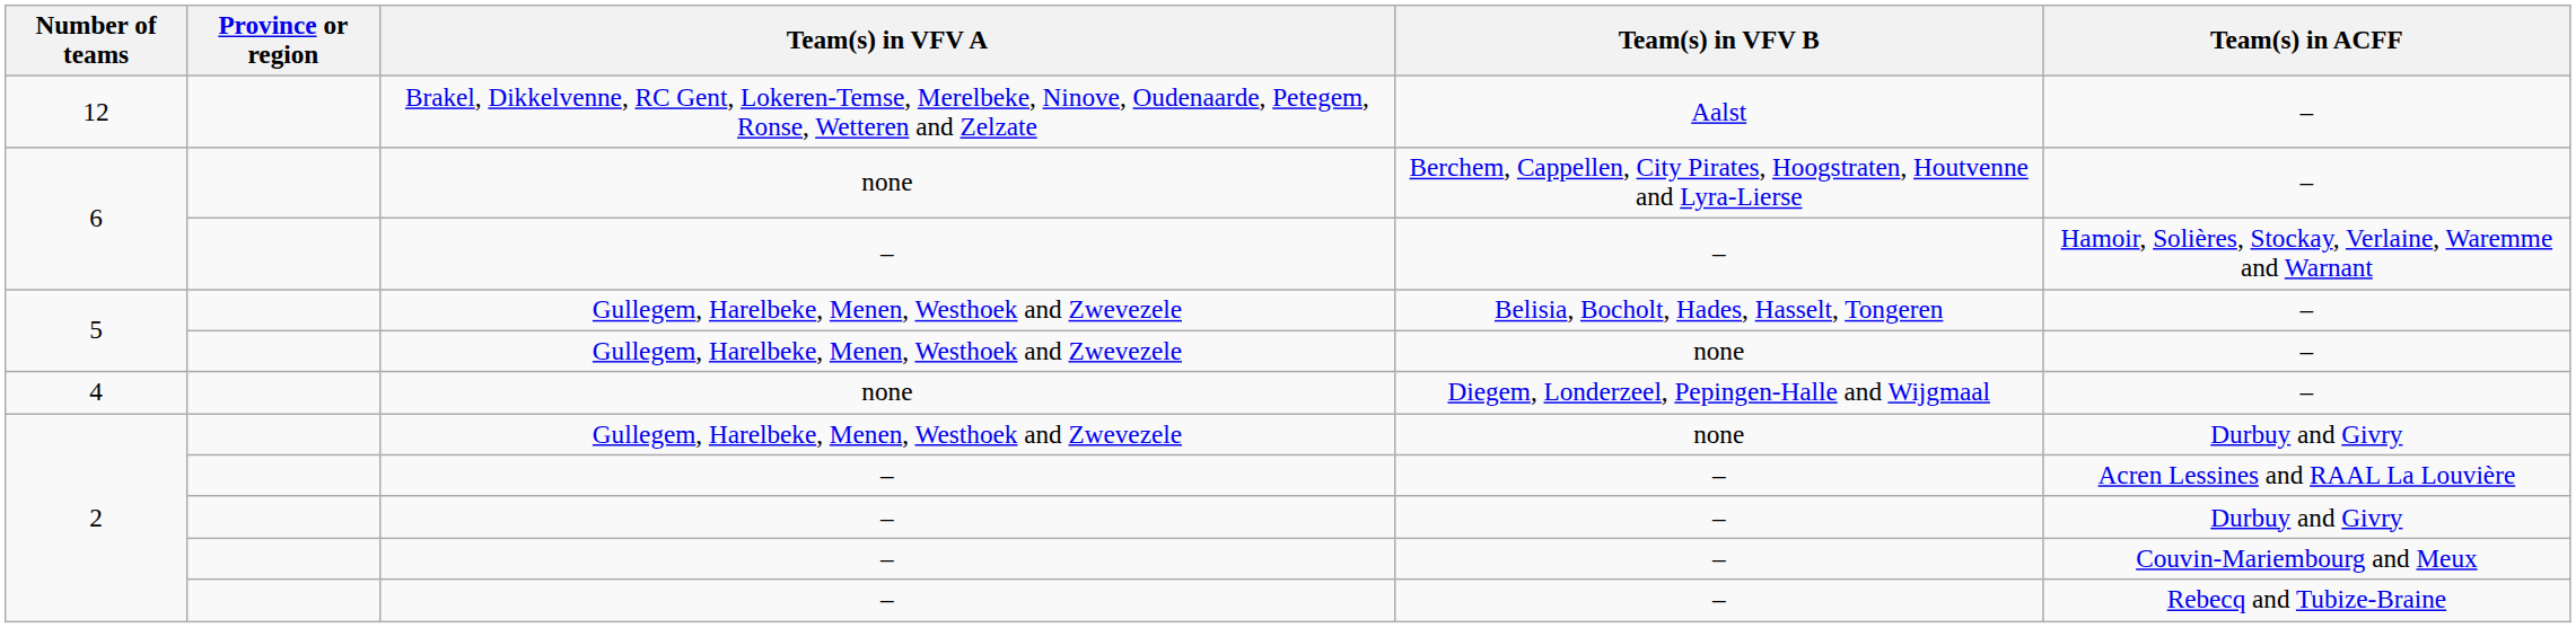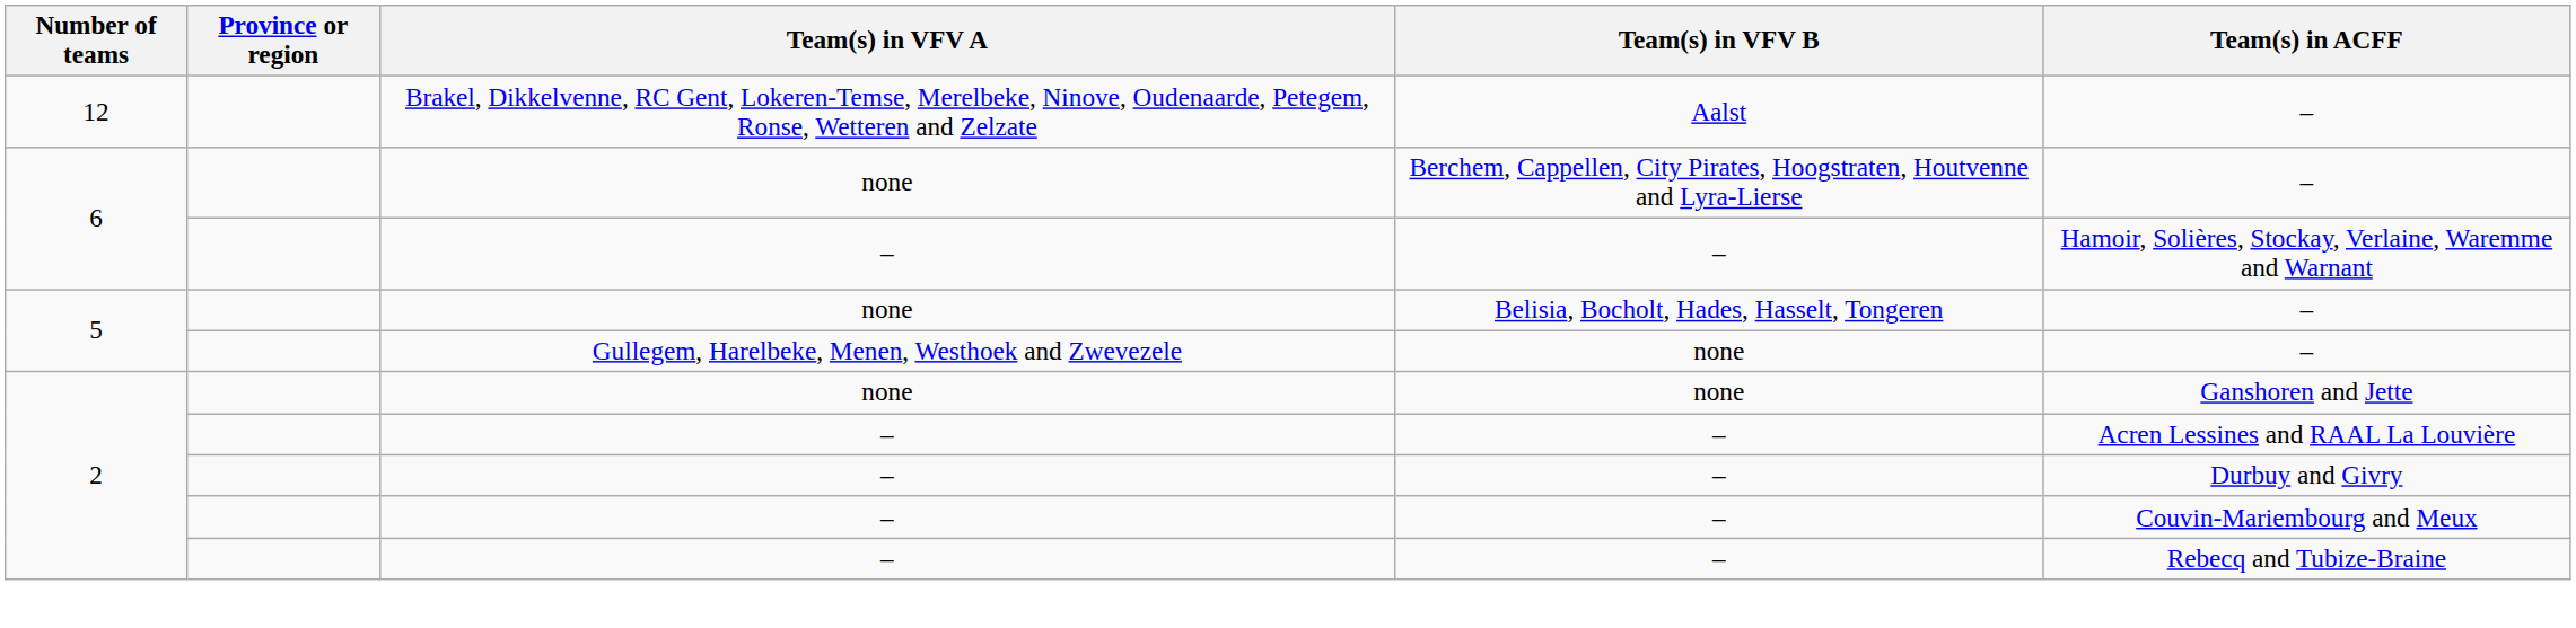Belisia, Bocholt, Hades, Hasselt, Tongeren | Team(s) in VFV A: Gullegem, Harelbeke, Menen, Westhoek and Zwevezele -> none
- row: 4 | none | Diegem, Londerzeel, Pepingen-Halle and Wijgmaal | –
2 / none | Team(s) in VFV A: Gullegem, Harelbeke, Menen, Westhoek and Zwevezele -> none
2 / none | Team(s) in ACFF: Durbuy and Givry -> Ganshoren and Jette
